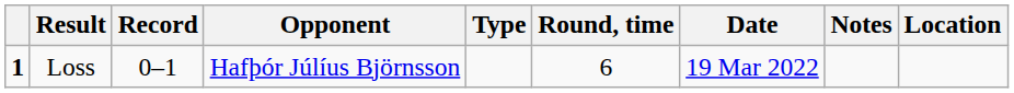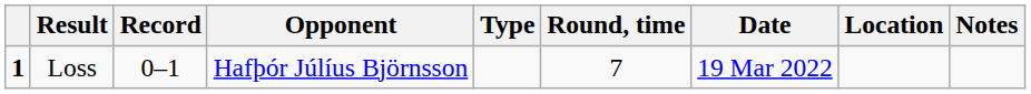columns swapped: Location <-> Notes
Loss | Round, time: 6 -> 7
